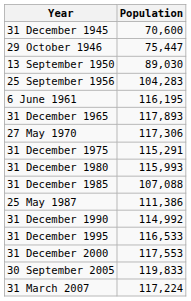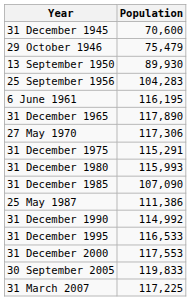29 October 1946 | Population: 75,447 -> 75,479
13 September 1950 | Population: 89,030 -> 89,930
31 December 1965 | Population: 117,893 -> 117,890
31 December 1985 | Population: 107,088 -> 107,090
31 March 2007 | Population: 117,224 -> 117,225
